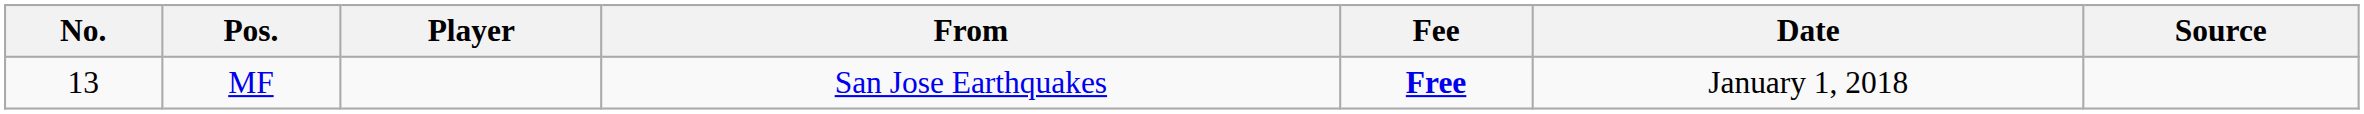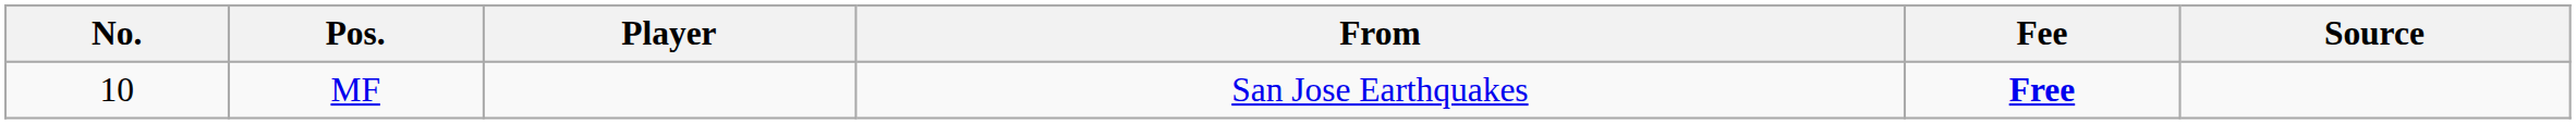- column: Date | January 1, 2018
MF | No.: 13 -> 10
